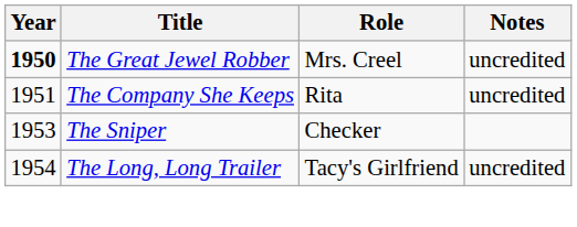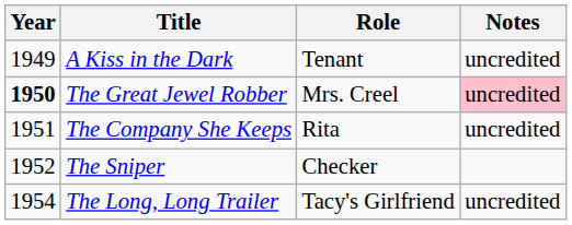+ row: 1949 | A Kiss in the Dark | Tenant | uncredited
The Great Jewel Robber | Notes: no background -> pink background
The Sniper | Year: 1953 -> 1952
